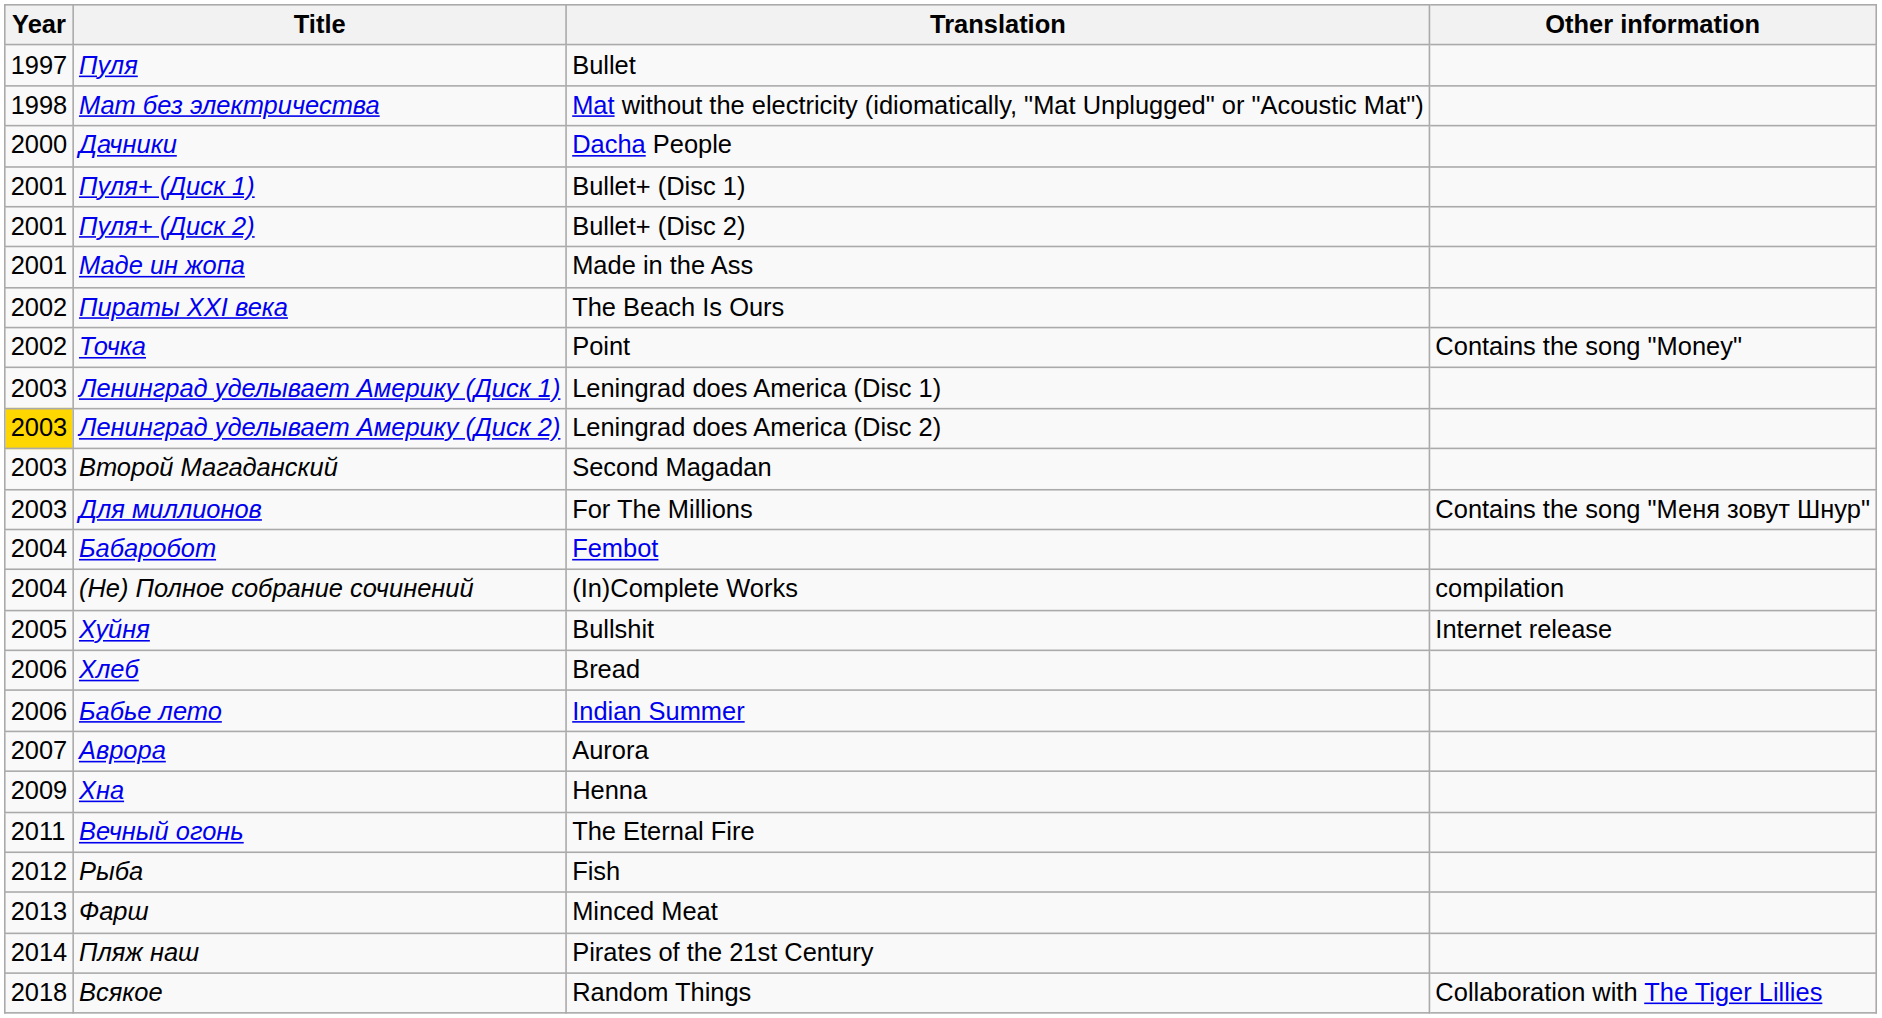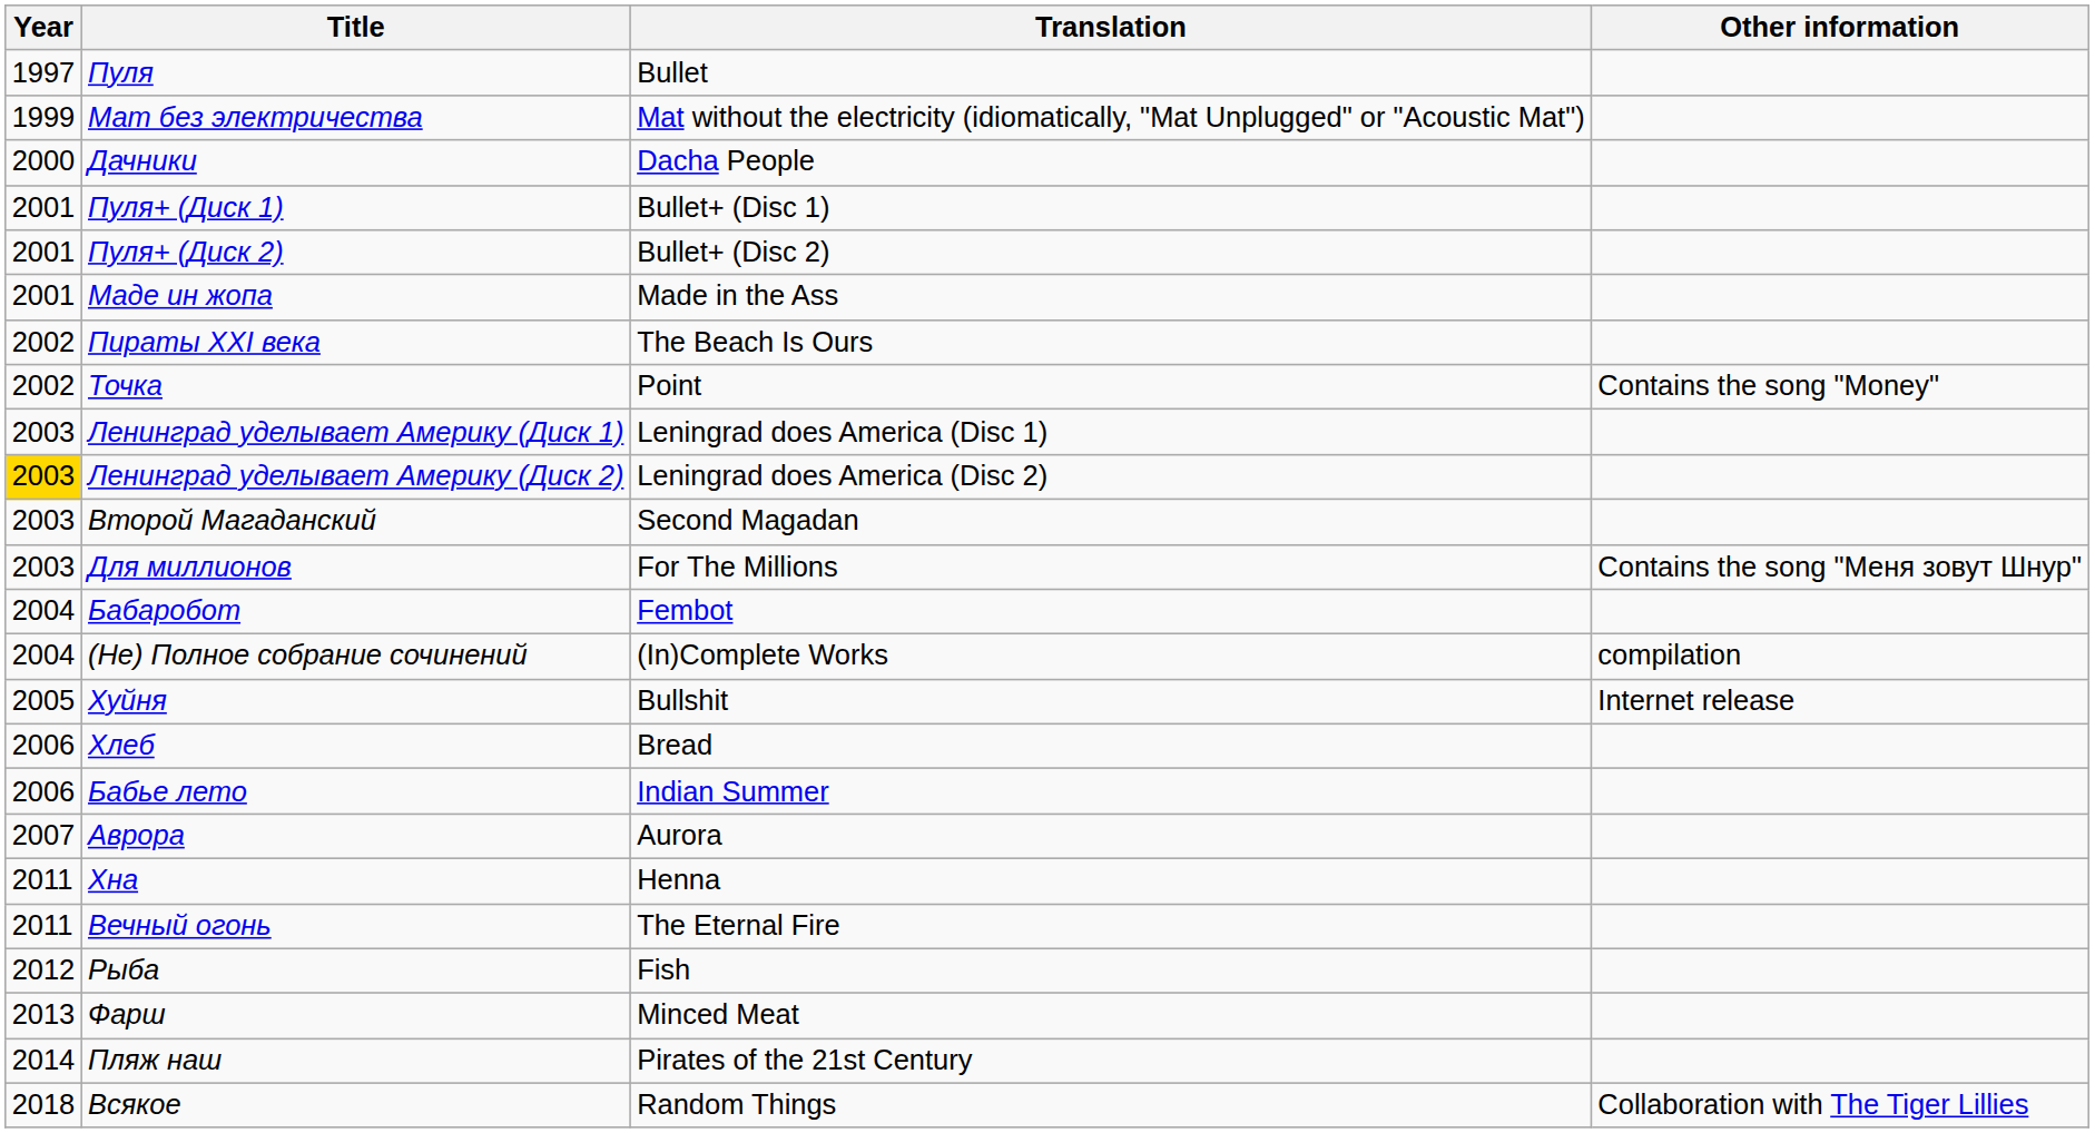Мат без электричества | Year: 1998 -> 1999
Хна | Year: 2009 -> 2011
